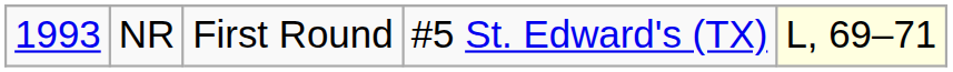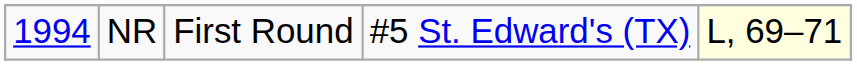NR | column 1: 1993 -> 1994
